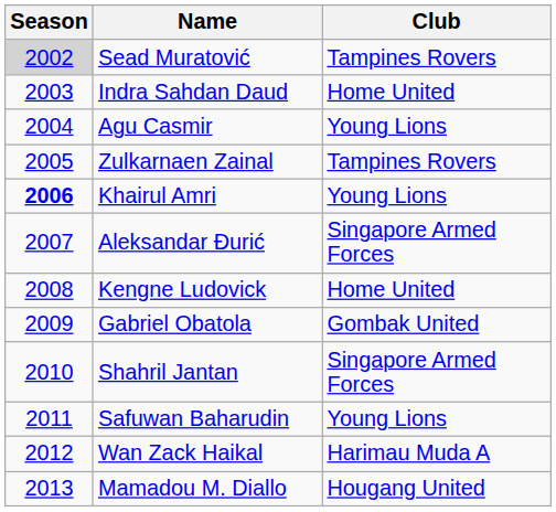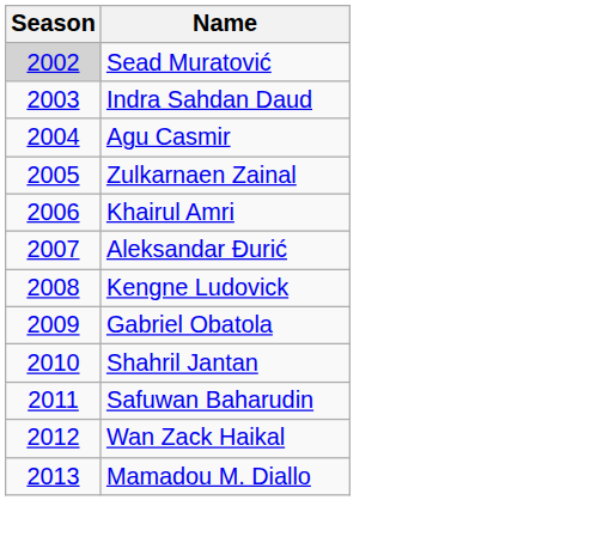- column: Club | Tampines Rovers | Home United | Young Lions | Tampines Rovers | Young Lions | Singapore Armed Forces | Home United | Gombak United | Singapore Armed Forces | Young Lions | Harimau Muda A | Hougang United
Khairul Amri | Season: bold -> normal
